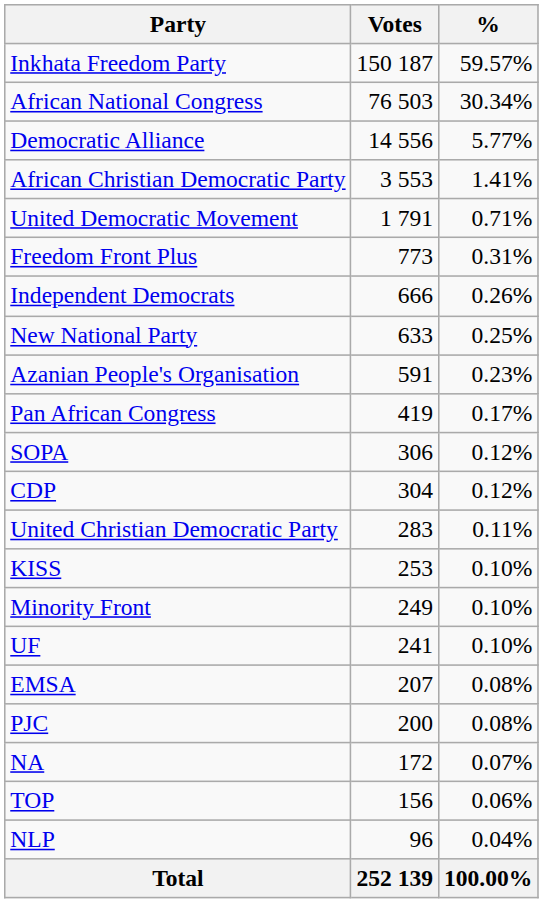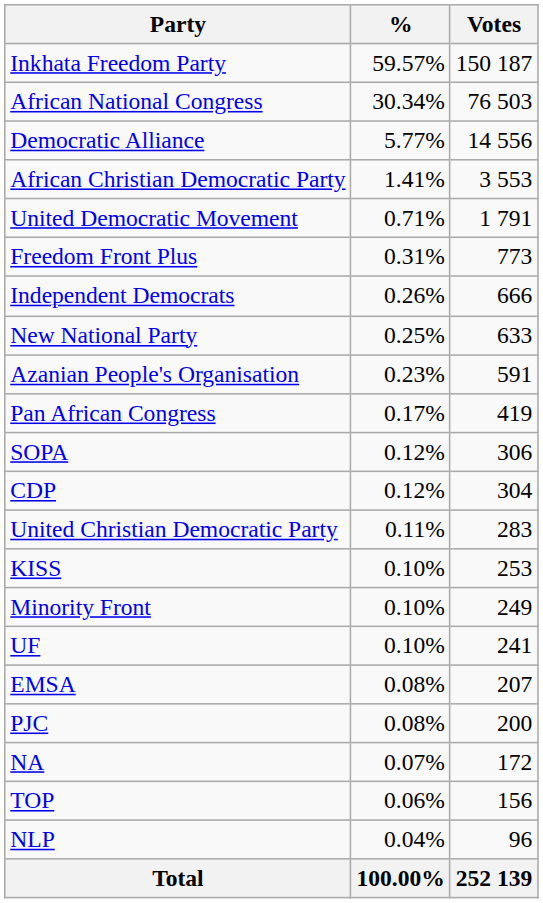columns swapped: Votes <-> %
